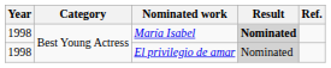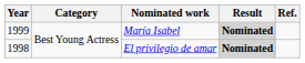María Isabel | Year: 1998 -> 1999
El privilegio de amar | Result: normal -> bold
